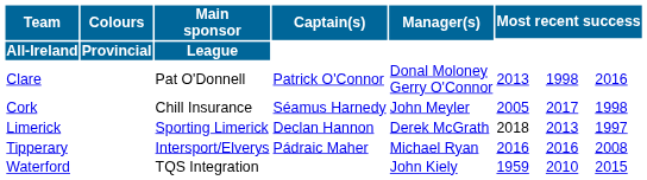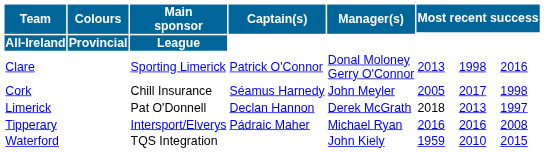Clare | Main sponsor: Pat O'Donnell -> Sporting Limerick
Limerick | Main sponsor: Sporting Limerick -> Pat O'Donnell
